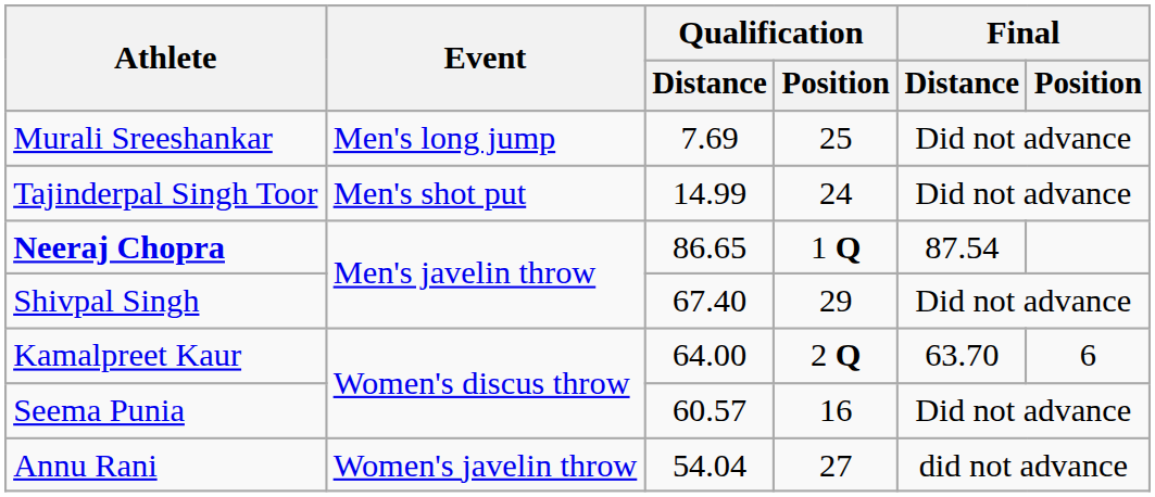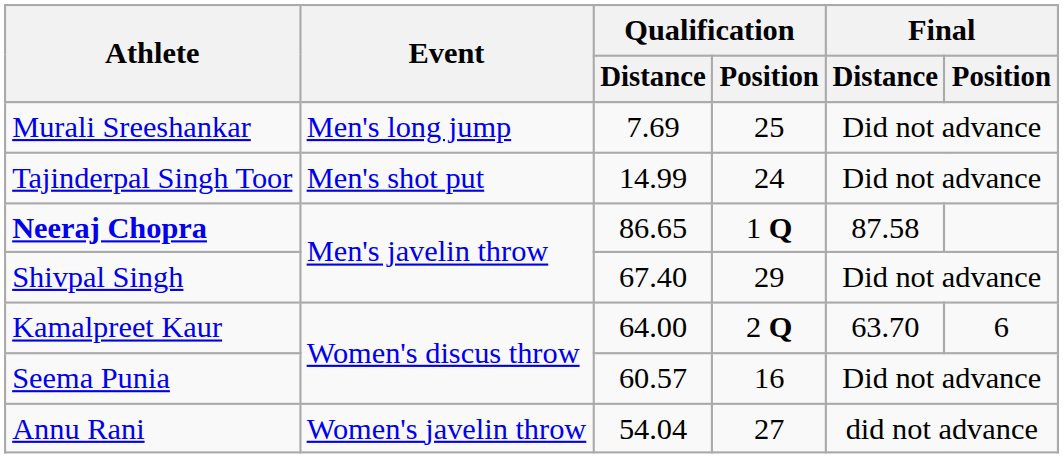Neeraj Chopra | Final / Distance: 87.54 -> 87.58
